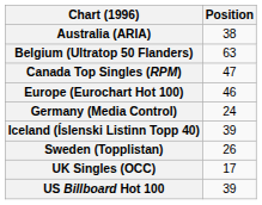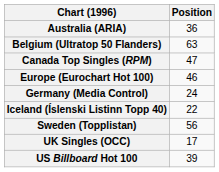Australia (ARIA) | Position: 38 -> 36
Iceland (Íslenski Listinn Topp 40) | Position: 39 -> 22
Sweden (Topplistan) | Position: 26 -> 56
